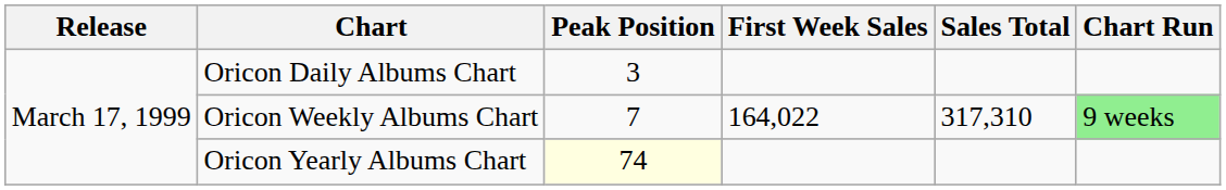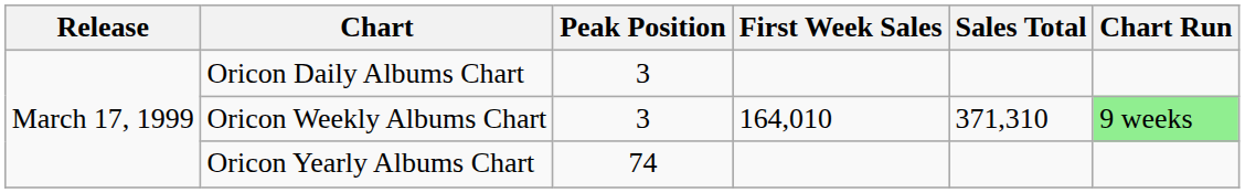Oricon Weekly Albums Chart | Peak Position: 7 -> 3
Oricon Weekly Albums Chart | First Week Sales: 164,022 -> 164,010
Oricon Weekly Albums Chart | Sales Total: 317,310 -> 371,310
Oricon Yearly Albums Chart | Peak Position: lightyellow background -> no background
